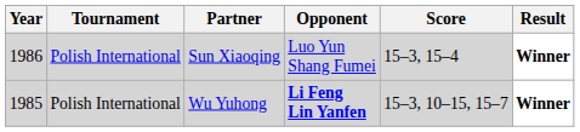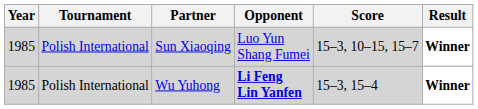Sun Xiaoqing | Year: 1986 -> 1985
Sun Xiaoqing | Score: 15–3, 15–4 -> 15–3, 10–15, 15–7
Wu Yuhong | Score: 15–3, 10–15, 15–7 -> 15–3, 15–4
